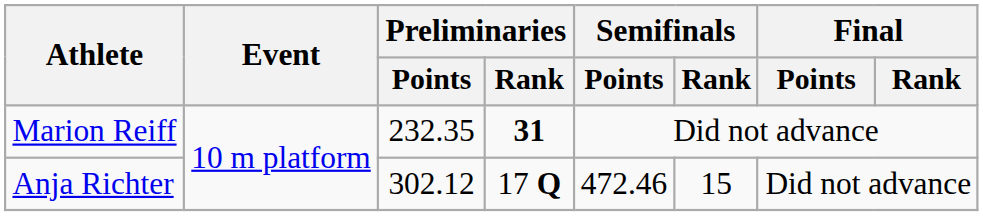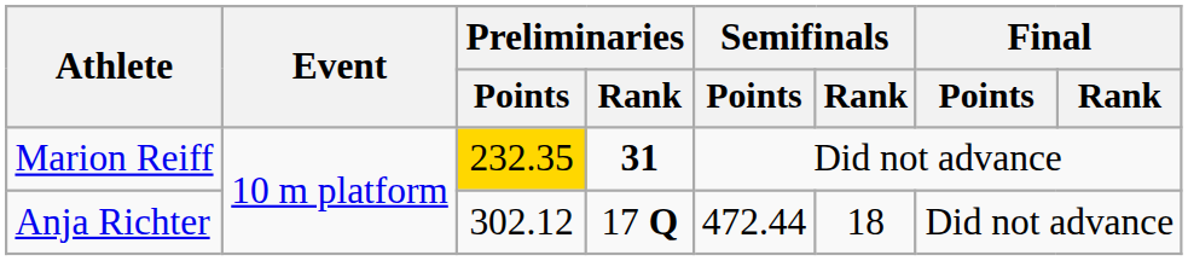Marion Reiff | Preliminaries / Points: no background -> gold background
Anja Richter | Semifinals / Points: 472.46 -> 472.44
Anja Richter | Semifinals / Rank: 15 -> 18
